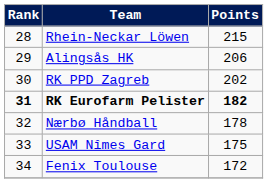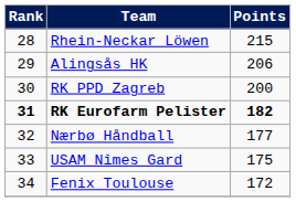RK PPD Zagreb | Points: 202 -> 200
Nærbø Håndball | Points: 178 -> 177
